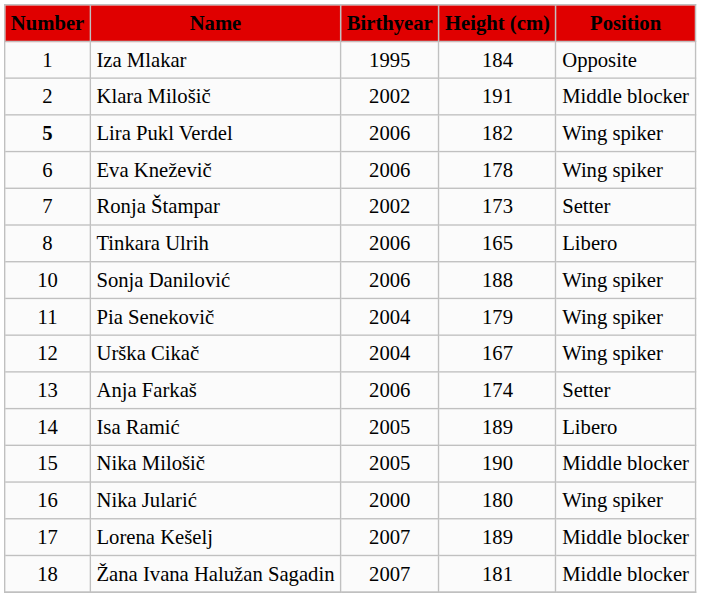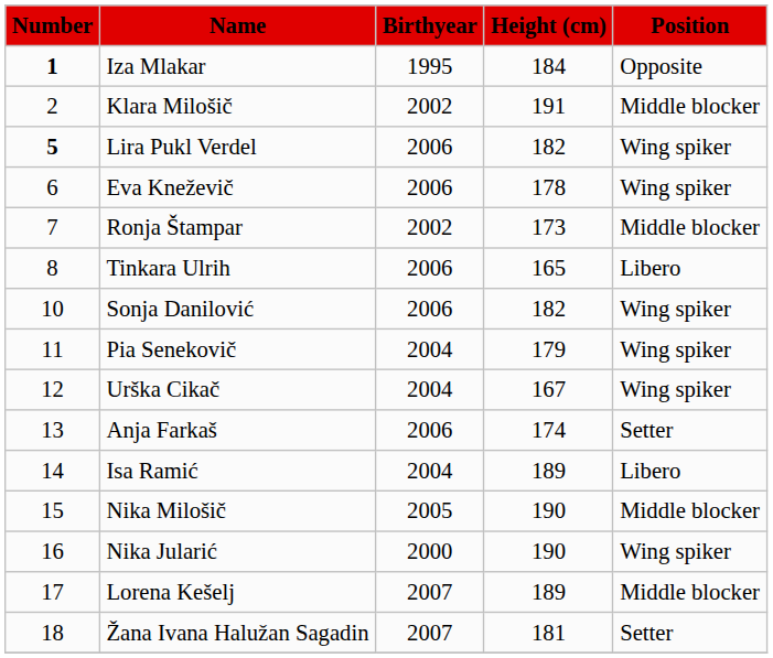Iza Mlakar | Number: normal -> bold
Ronja Štampar | Position: Setter -> Middle blocker
Sonja Danilović | Height (cm): 188 -> 182
Isa Ramić | Birthyear: 2005 -> 2004
Nika Jularić | Height (cm): 180 -> 190
Žana Ivana Halužan Sagadin | Position: Middle blocker -> Setter
